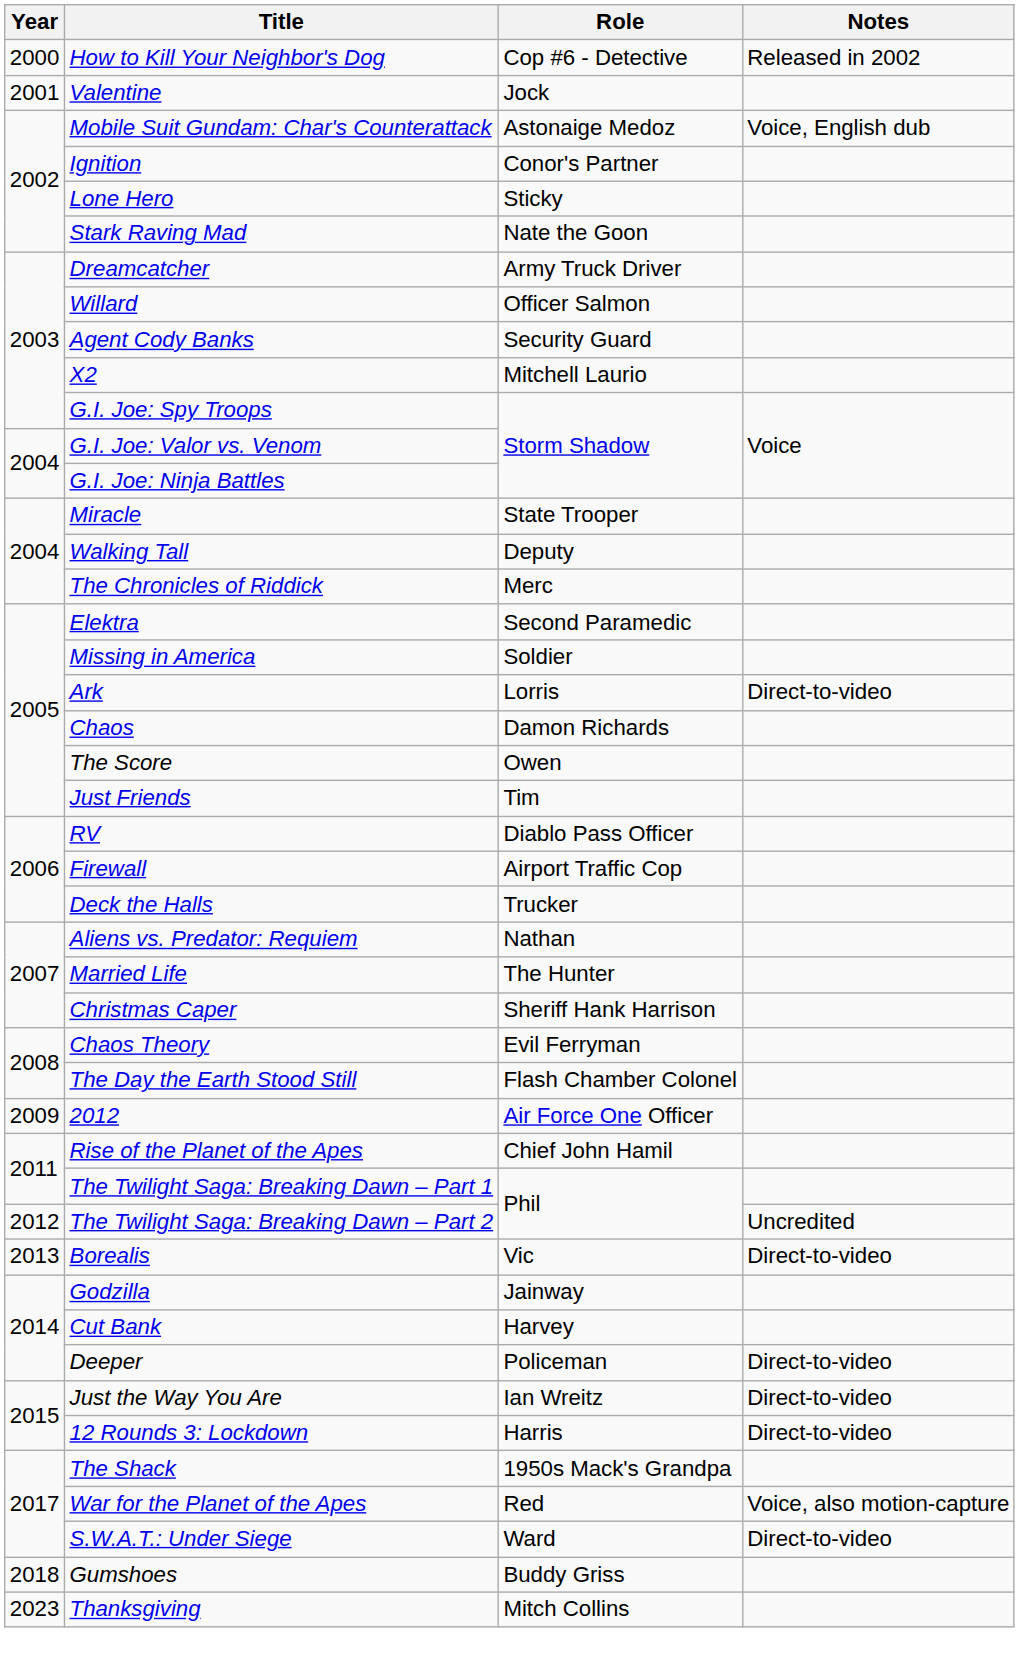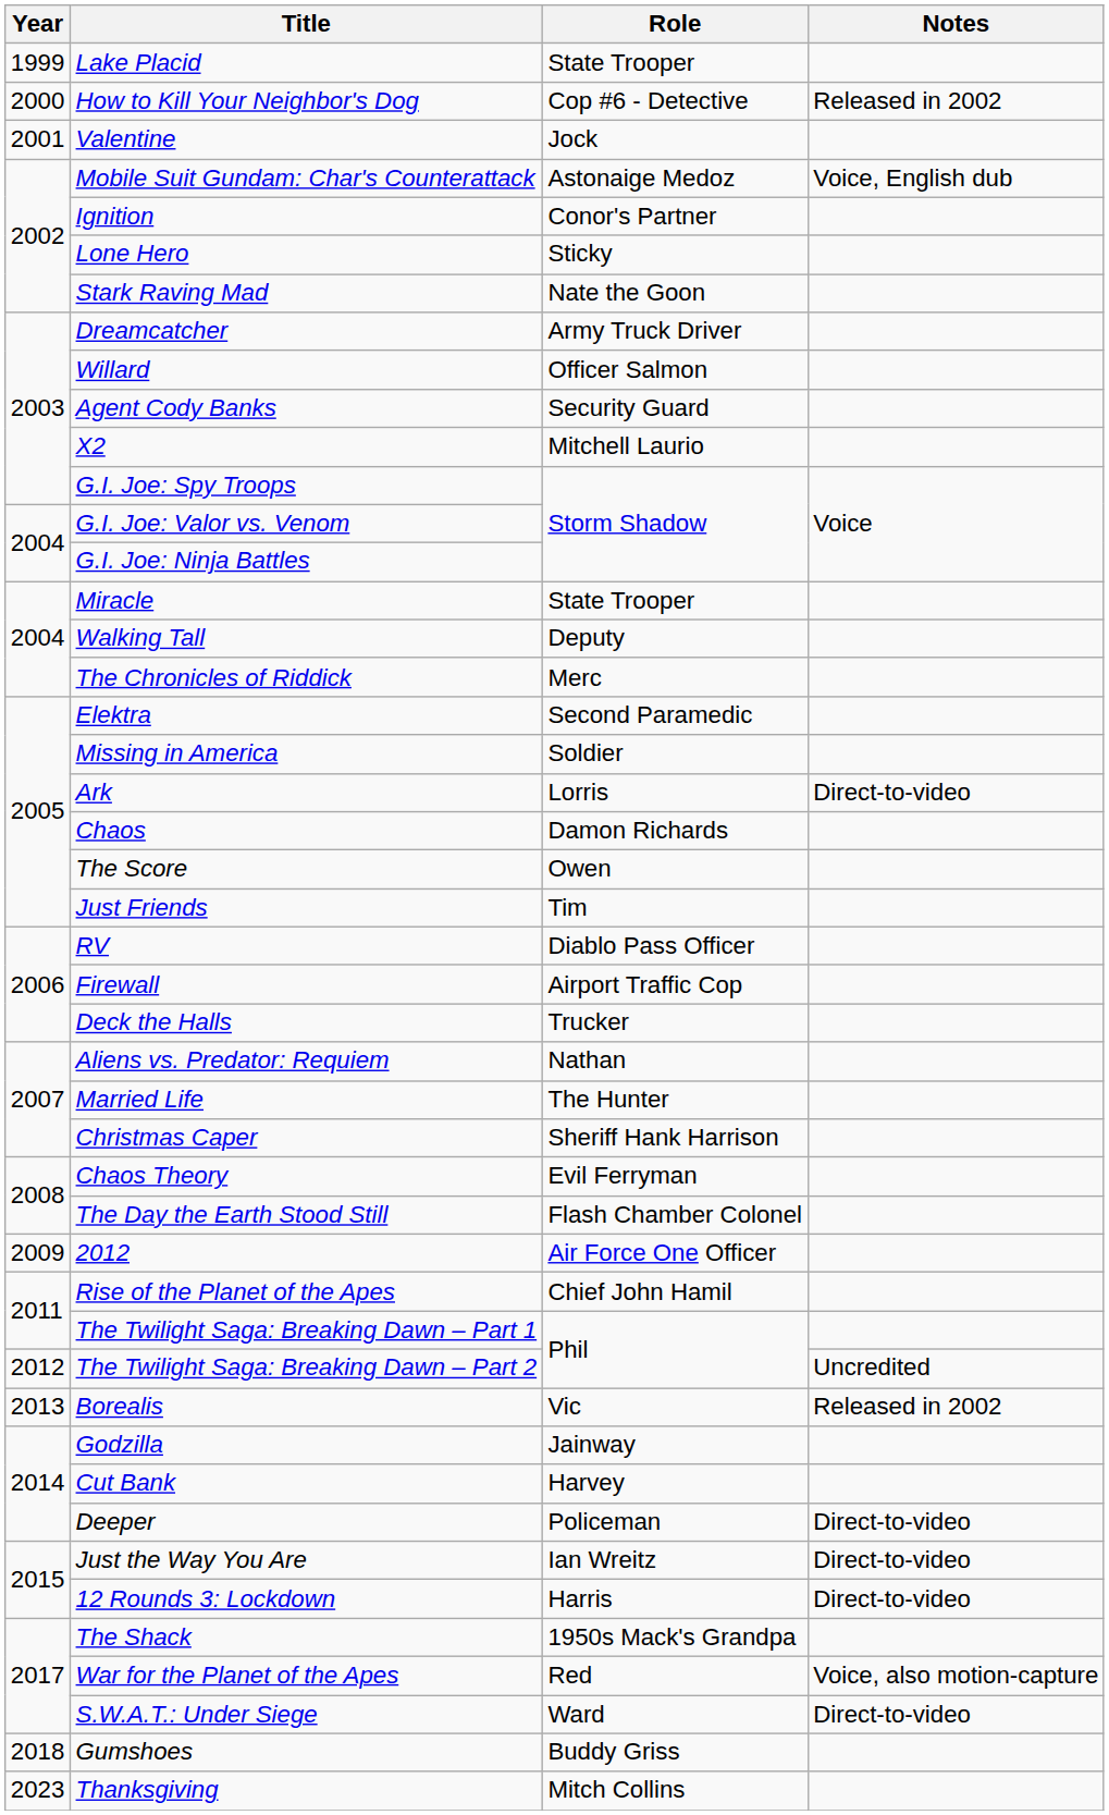+ row: 1999 | Lake Placid | State Trooper
Borealis | Notes: Direct-to-video -> Released in 2002
